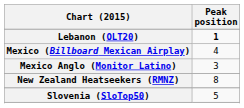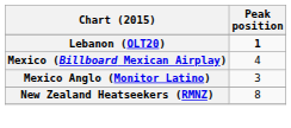- row: Slovenia (SloTop50) | 5
